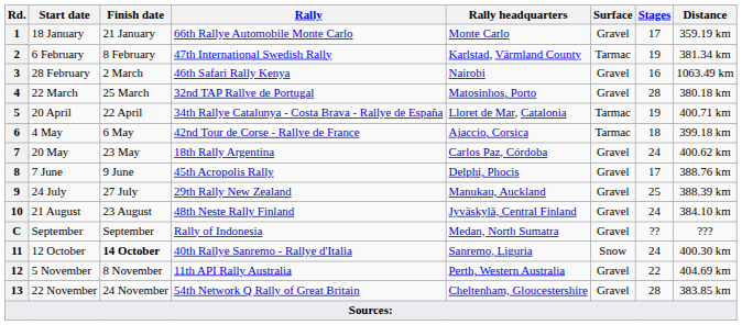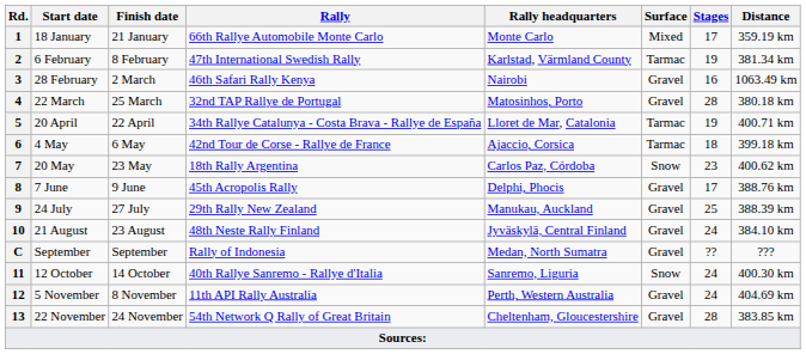1 | Surface: Gravel -> Mixed
7 | Surface: Gravel -> Snow
7 | Stages: 24 -> 23
11 | Finish date: bold -> normal
12 | Stages: 22 -> 24
